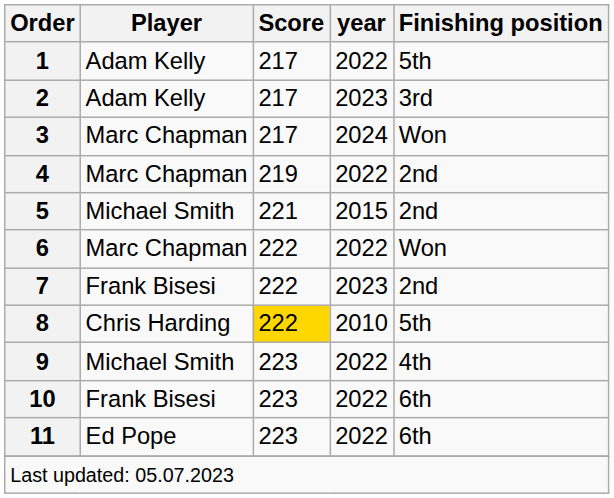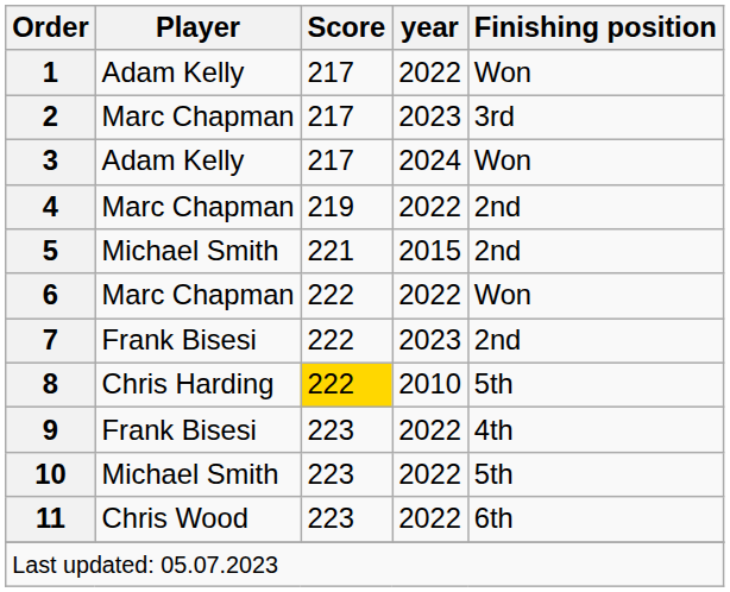1 | Finishing position: 5th -> Won
2 | Player: Adam Kelly -> Marc Chapman
3 | Player: Marc Chapman -> Adam Kelly
9 | Player: Michael Smith -> Frank Bisesi
10 | Player: Frank Bisesi -> Michael Smith
10 | Finishing position: 6th -> 5th
11 | Player: Ed Pope -> Chris Wood
